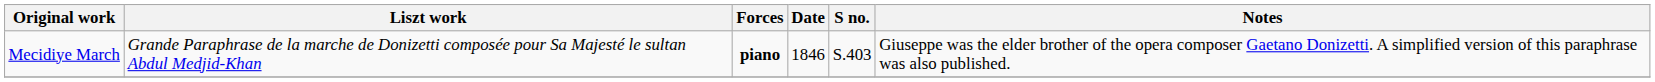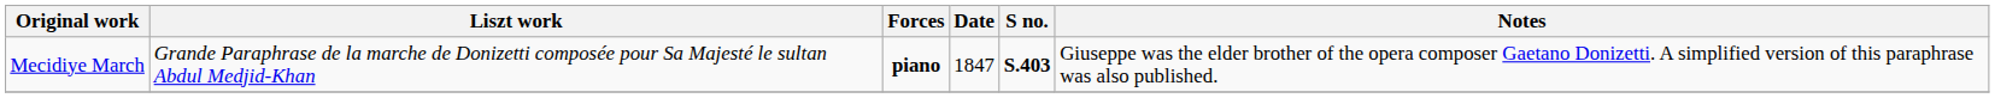Mecidiye March | Date: 1846 -> 1847
Mecidiye March | S no.: normal -> bold
